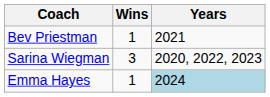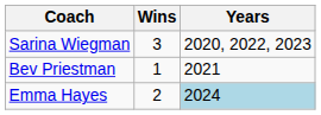rows swapped: Sarina Wiegman <-> Bev Priestman
Emma Hayes | Wins: 1 -> 2
